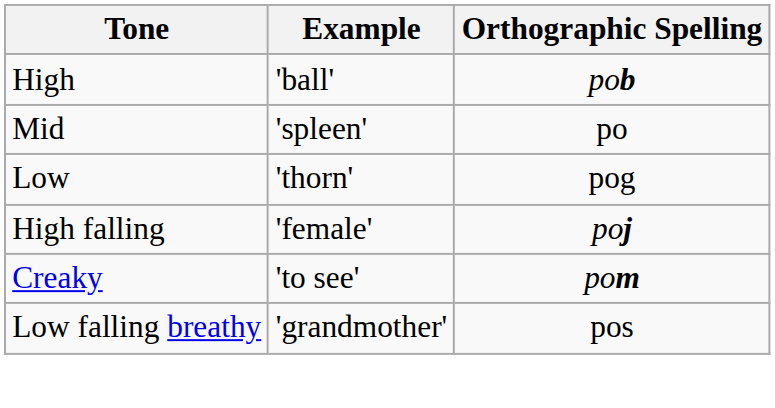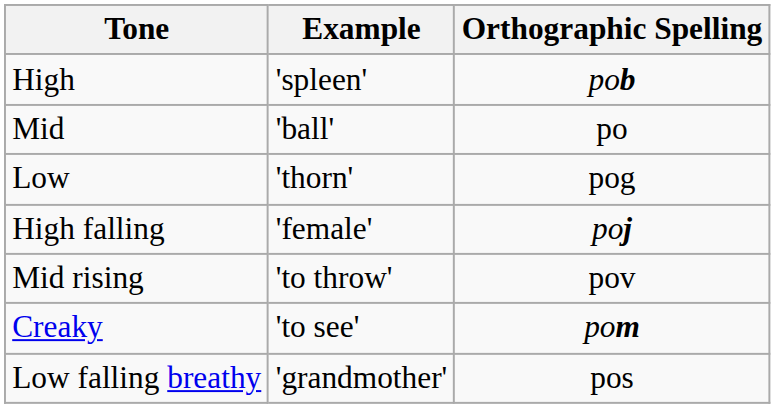High | Example: 'ball' -> 'spleen'
Mid | Example: 'spleen' -> 'ball'
+ row: Mid rising | 'to throw' | pov
